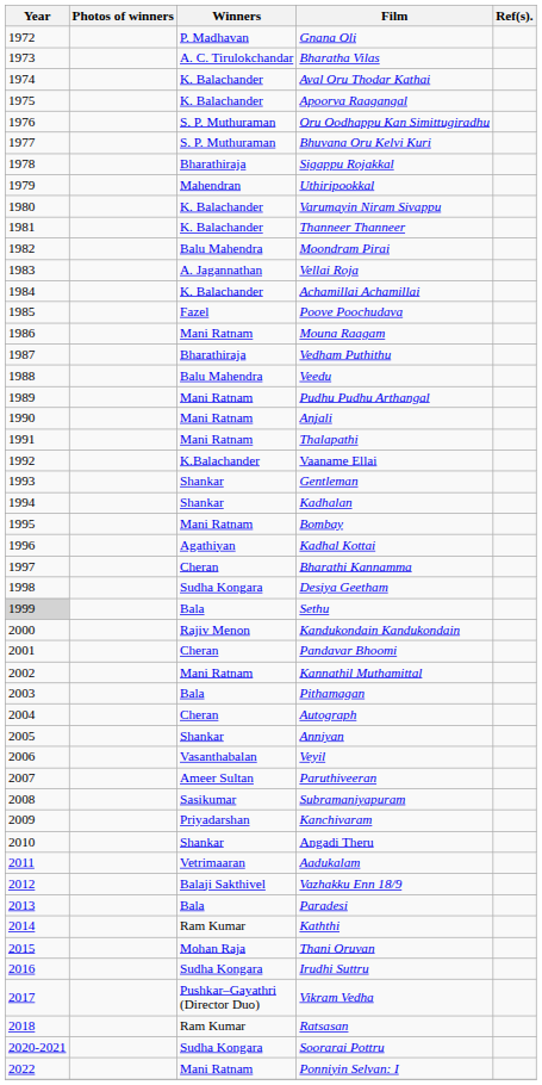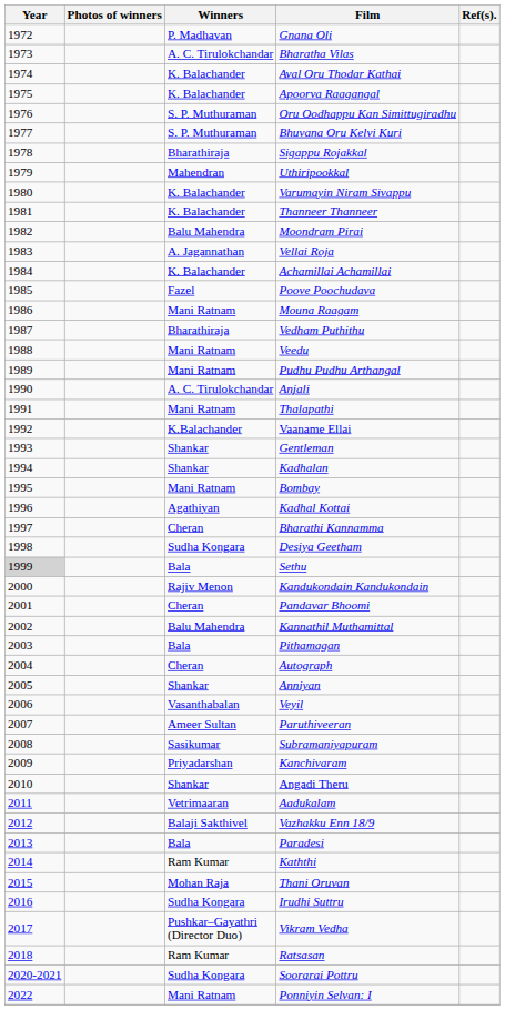Veedu | Winners: Balu Mahendra -> Mani Ratnam
Anjali | Winners: Mani Ratnam -> A. C. Tirulokchandar
Kannathil Muthamittal | Winners: Mani Ratnam -> Balu Mahendra
